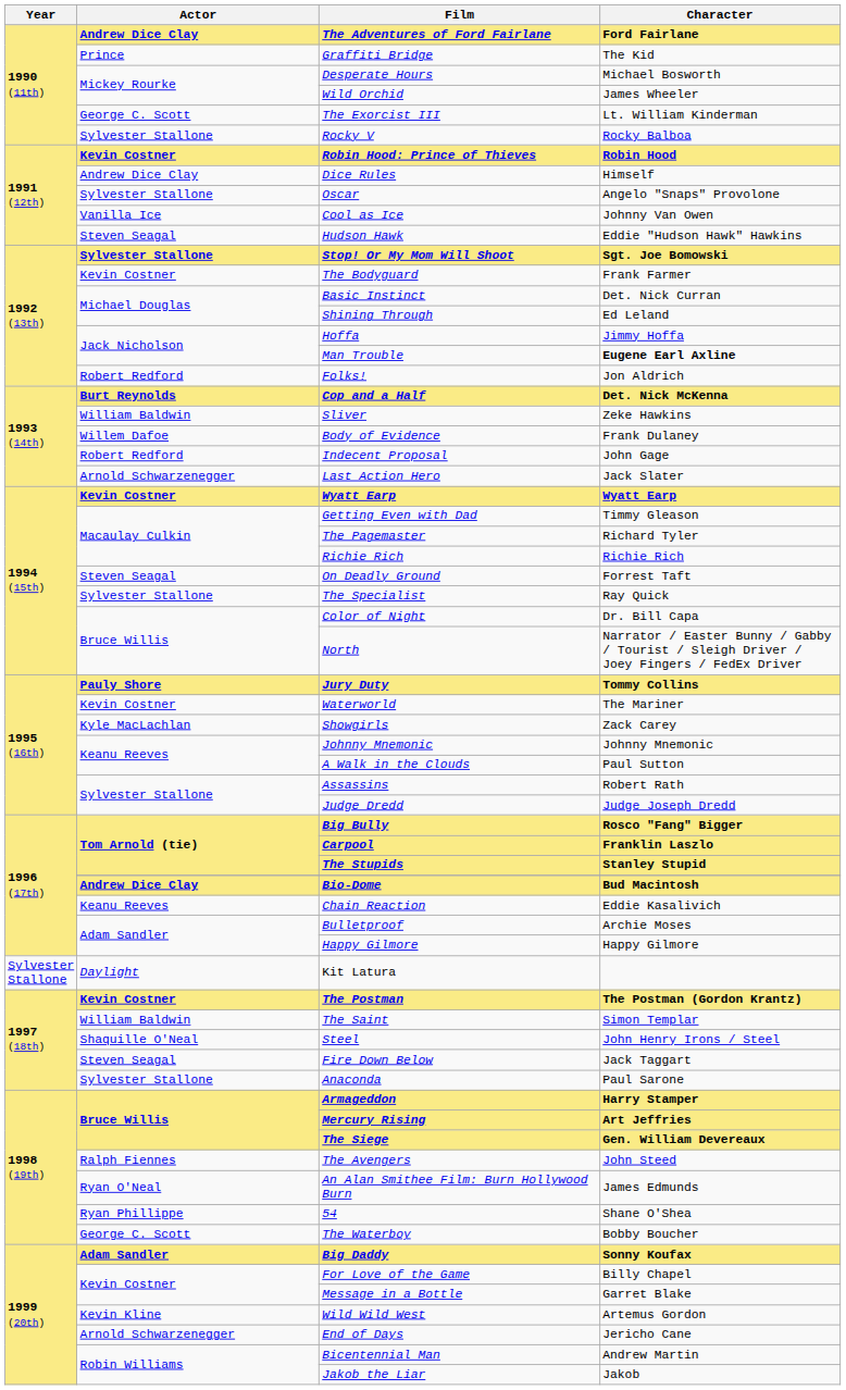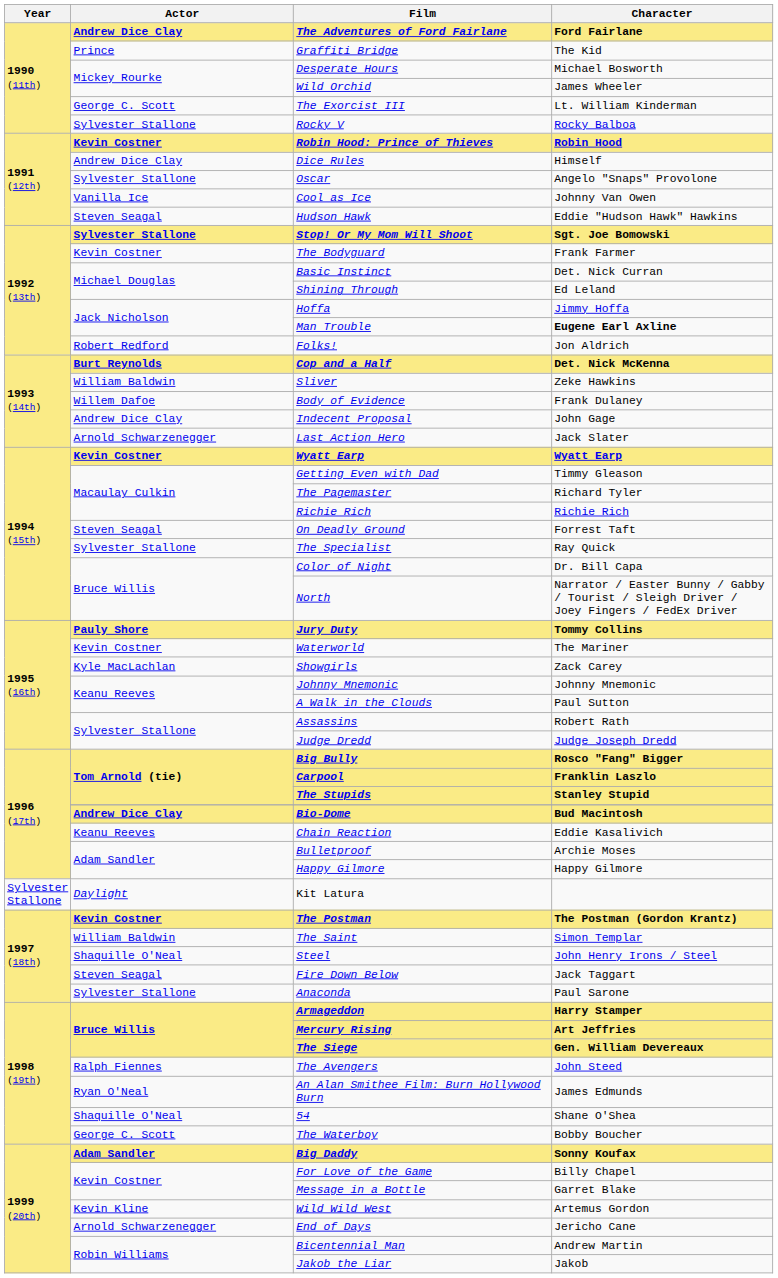Indecent Proposal | Actor: Robert Redford -> Andrew Dice Clay
54 | Actor: Ryan Phillippe -> Shaquille O'Neal
